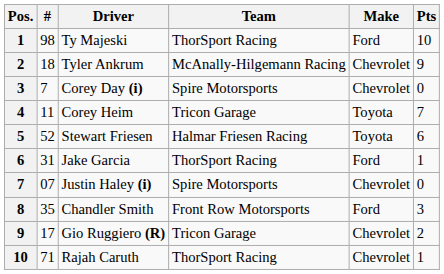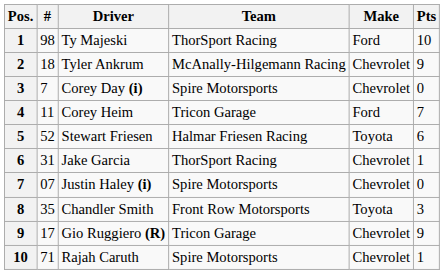Corey Heim | Make: Toyota -> Ford
Jake Garcia | Make: Ford -> Chevrolet
Chandler Smith | Make: Ford -> Toyota
Gio Ruggiero (R) | Pts: 2 -> 9
Rajah Caruth | Team: ThorSport Racing -> Spire Motorsports
